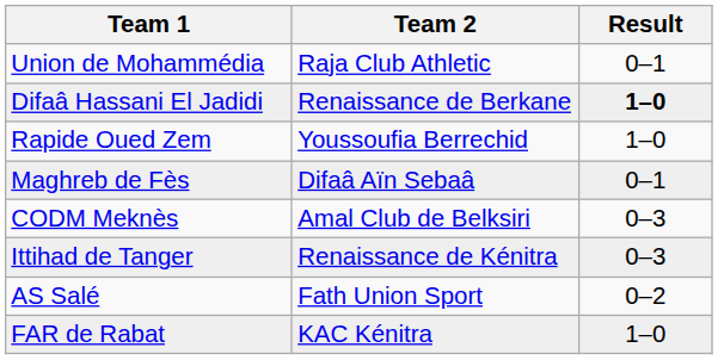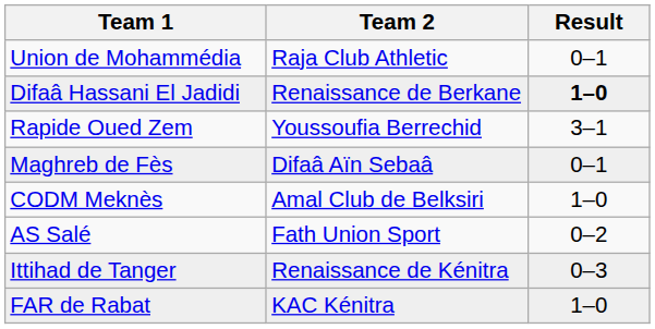Rapide Oued Zem | Result: 1–0 -> 3–1
CODM Meknès | Result: 0–3 -> 1–0
rows swapped: Ittihad de Tanger <-> AS Salé
